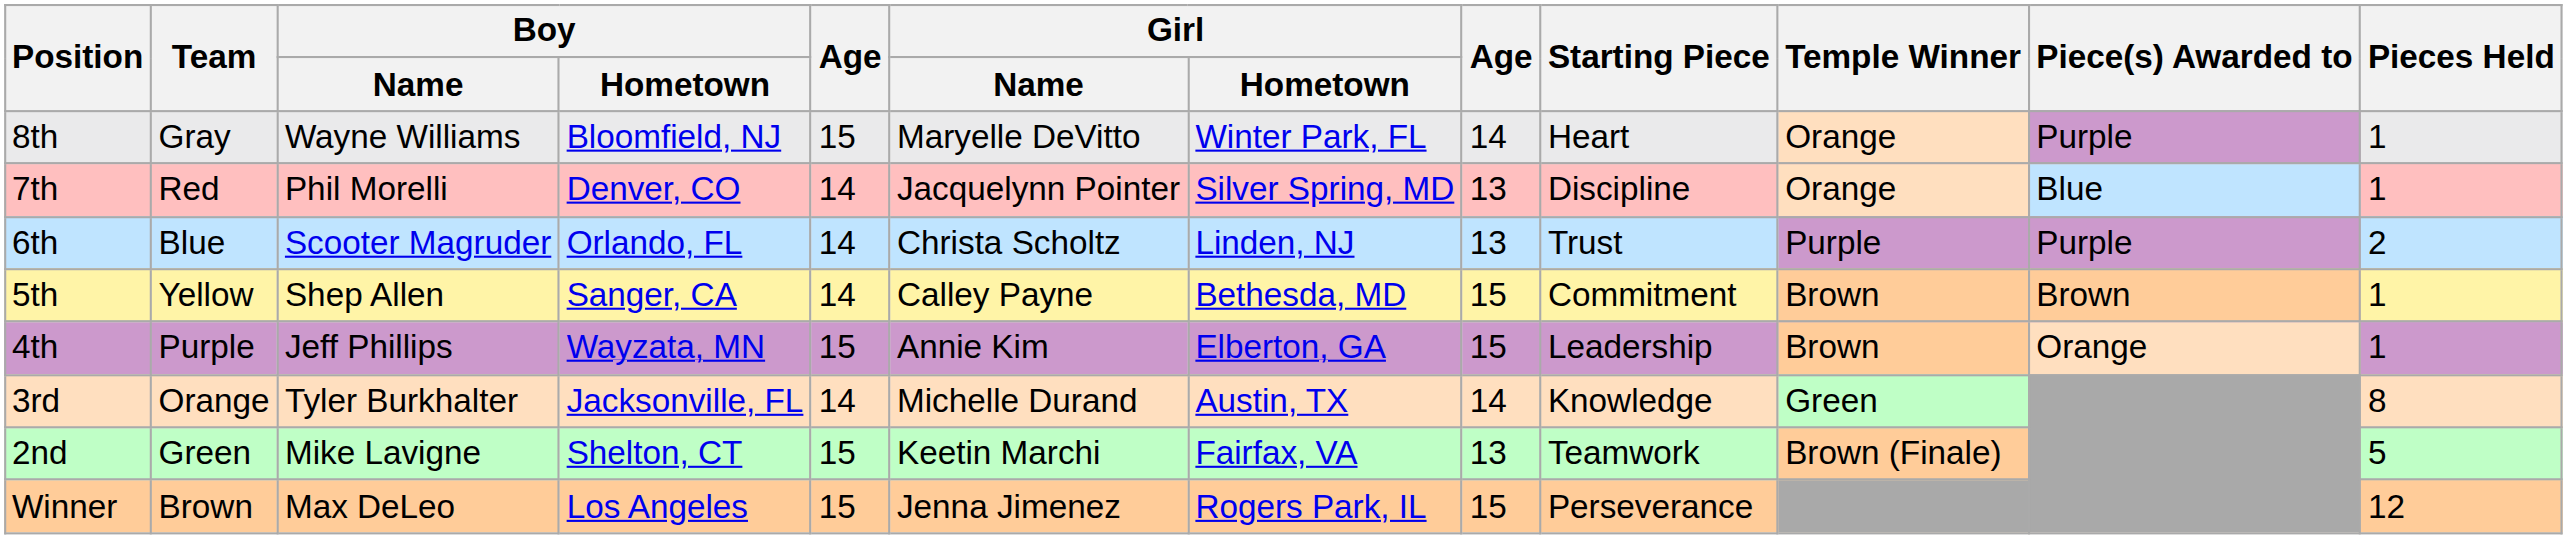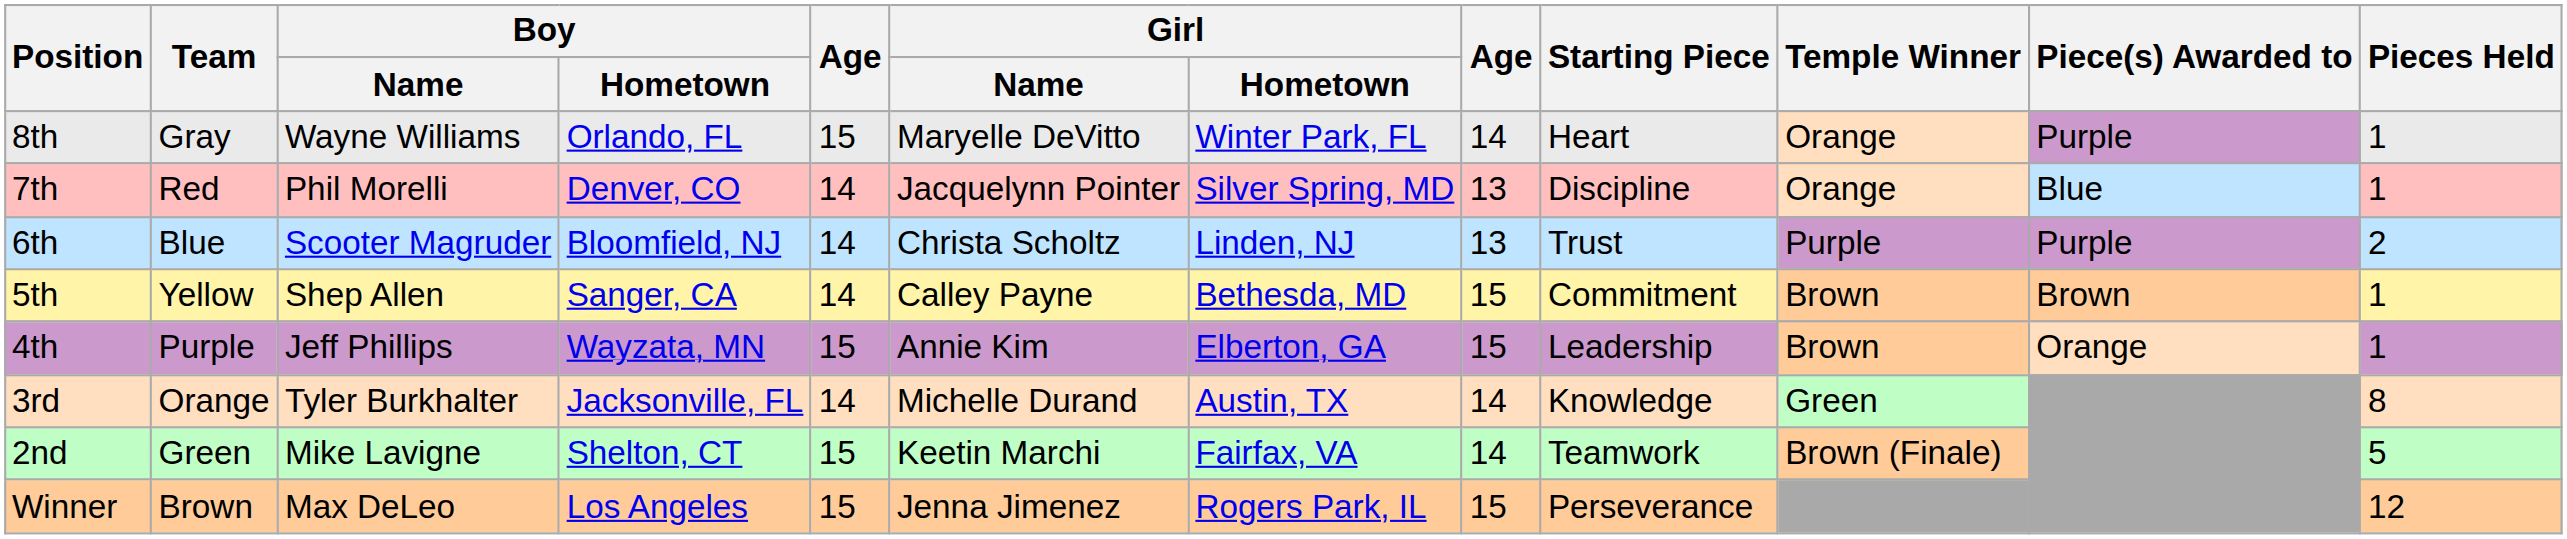8th | Boy / Hometown: Bloomfield, NJ -> Orlando, FL
6th | Boy / Hometown: Orlando, FL -> Bloomfield, NJ
2nd | column 8: 13 -> 14
